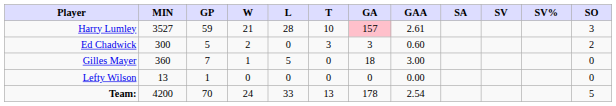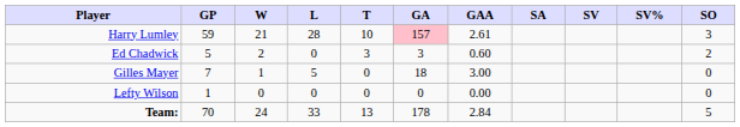- column: MIN | 3527 | 300 | 360 | 13 | 4200
Team: | GAA: 2.54 -> 2.84
